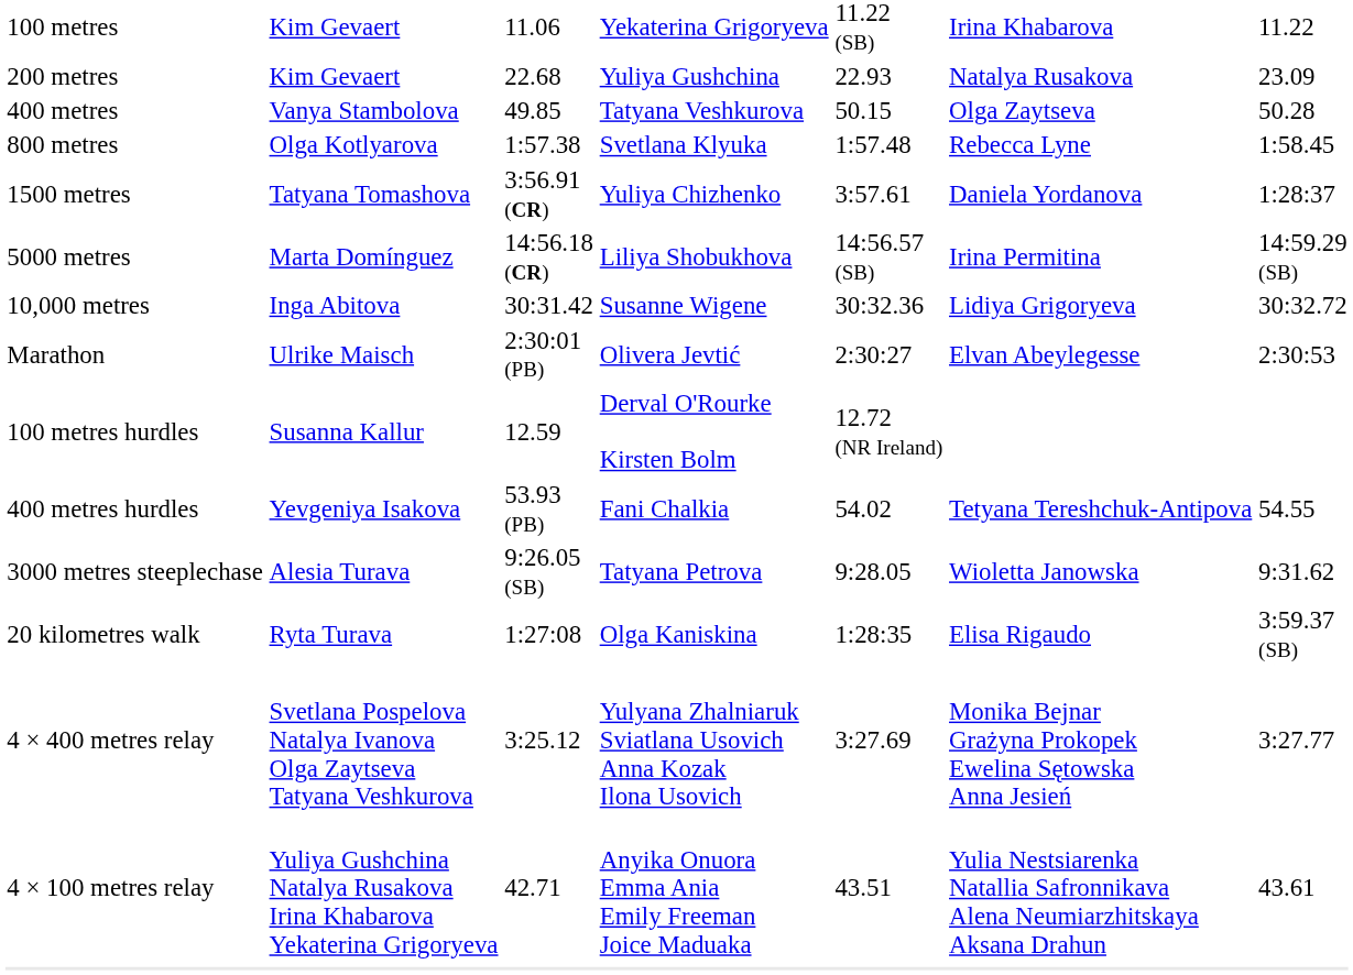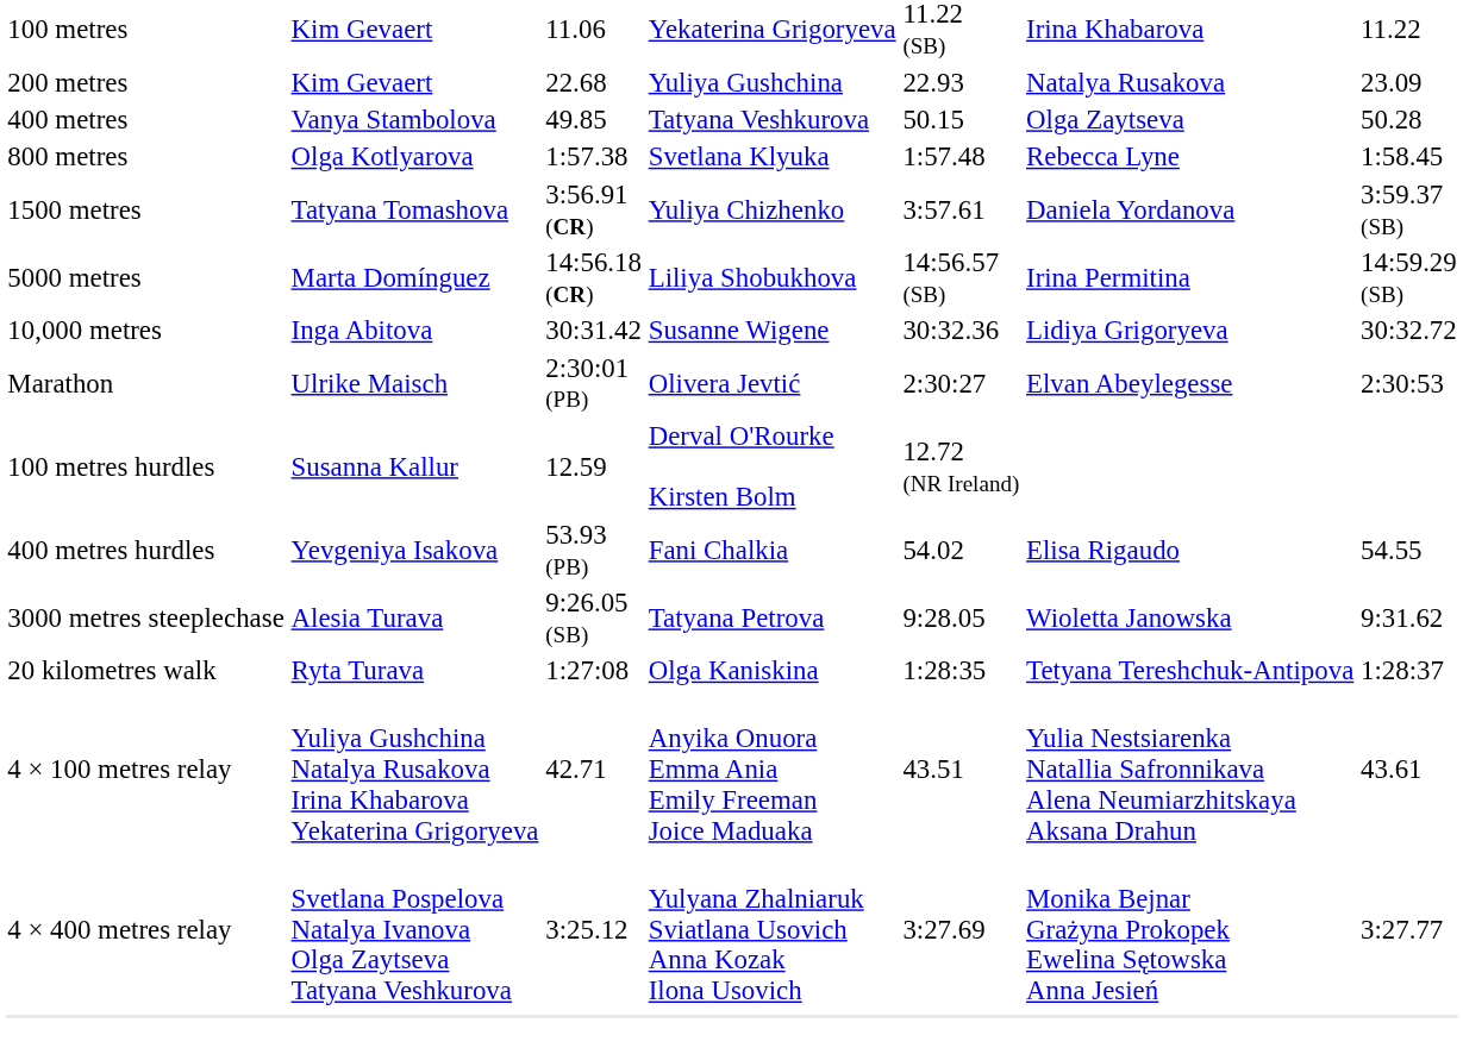1500 metres | column 7: 1:28:37 -> 3:59.37 (SB)
400 metres hurdles | column 6: Tetyana Tereshchuk-Antipova -> Elisa Rigaudo
20 kilometres walk | column 6: Elisa Rigaudo -> Tetyana Tereshchuk-Antipova
20 kilometres walk | column 7: 3:59.37 (SB) -> 1:28:37
rows swapped: 4 × 100 metres relay <-> 4 × 400 metres relay
